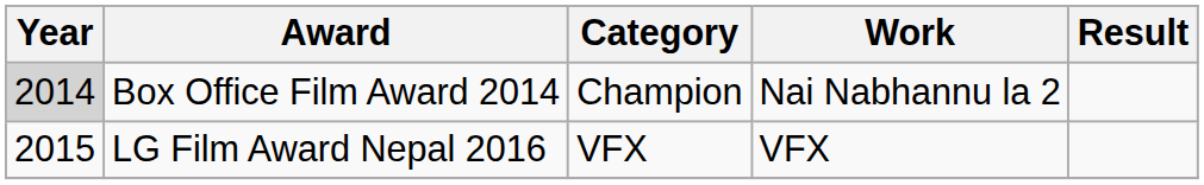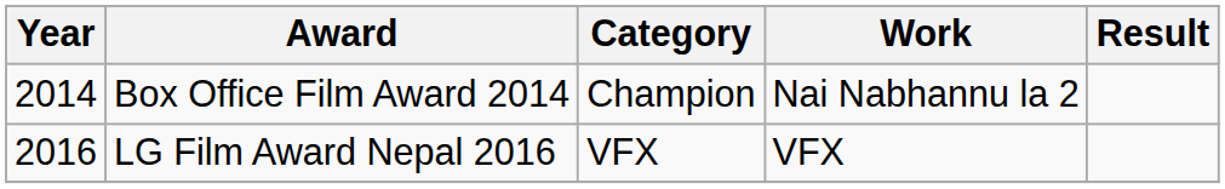Box Office Film Award 2014 | Year: lightgrey background -> no background
LG Film Award Nepal 2016 | Year: 2015 -> 2016
